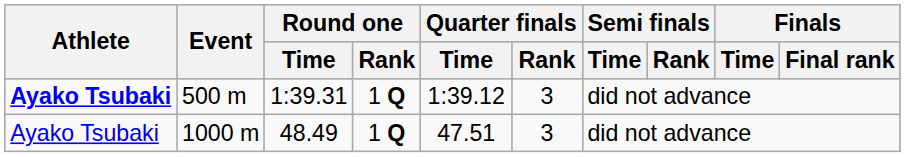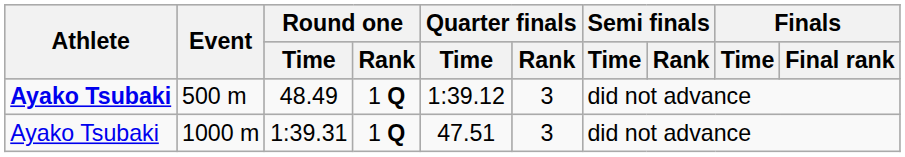500 m | Round one / Time: 1:39.31 -> 48.49
1000 m | Round one / Time: 48.49 -> 1:39.31
